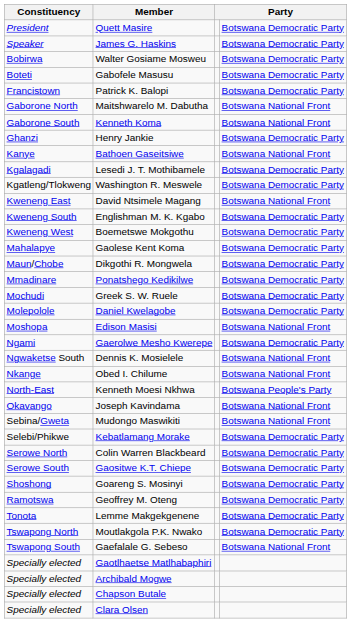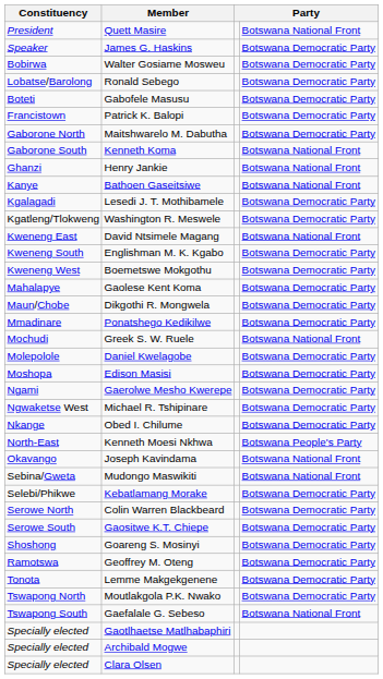Quett Masire | column 4: Botswana Democratic Party -> Botswana National Front
+ row: Lobatse/Barolong | Ronald Sebego | Botswana Democratic Party
Maitshwarelo M. Dabutha | column 4: Botswana National Front -> Botswana Democratic Party
Henry Jankie | column 4: Botswana Democratic Party -> Botswana National Front
Greek S. W. Ruele | column 4: Botswana Democratic Party -> Botswana National Front
Edison Masisi | column 4: Botswana National Front -> Botswana Democratic Party
- row: Ngwaketse South | Dennis K. Mosielele | Botswana National Front
+ row: Ngwaketse West | Michael R. Tshipinare | Botswana Democratic Party
Obed I. Chilume | column 4: Botswana National Front -> Botswana Democratic Party
- row: Specially elected | Chapson Butale
